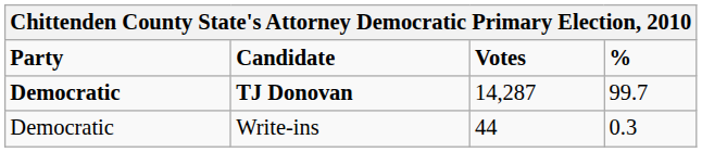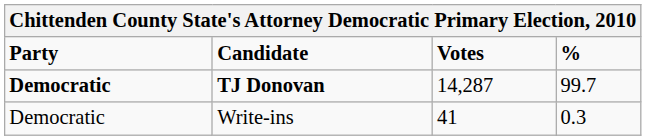Write-ins | Votes: 44 -> 41
